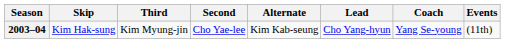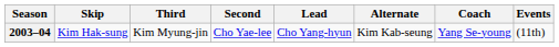columns swapped: Lead <-> Alternate
